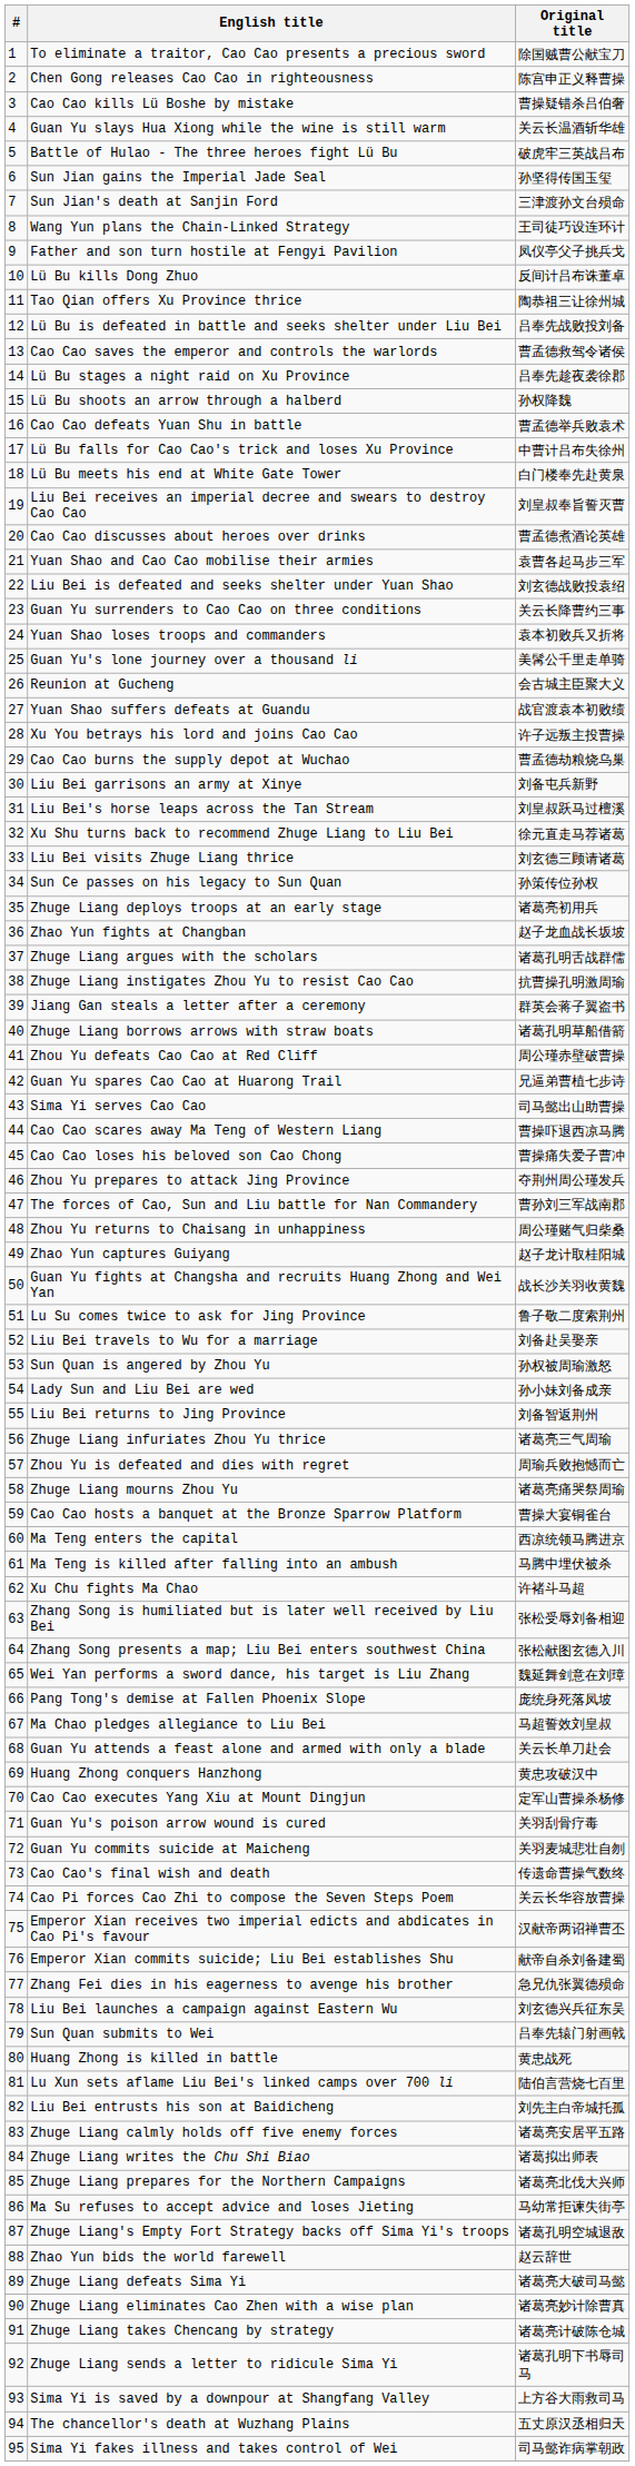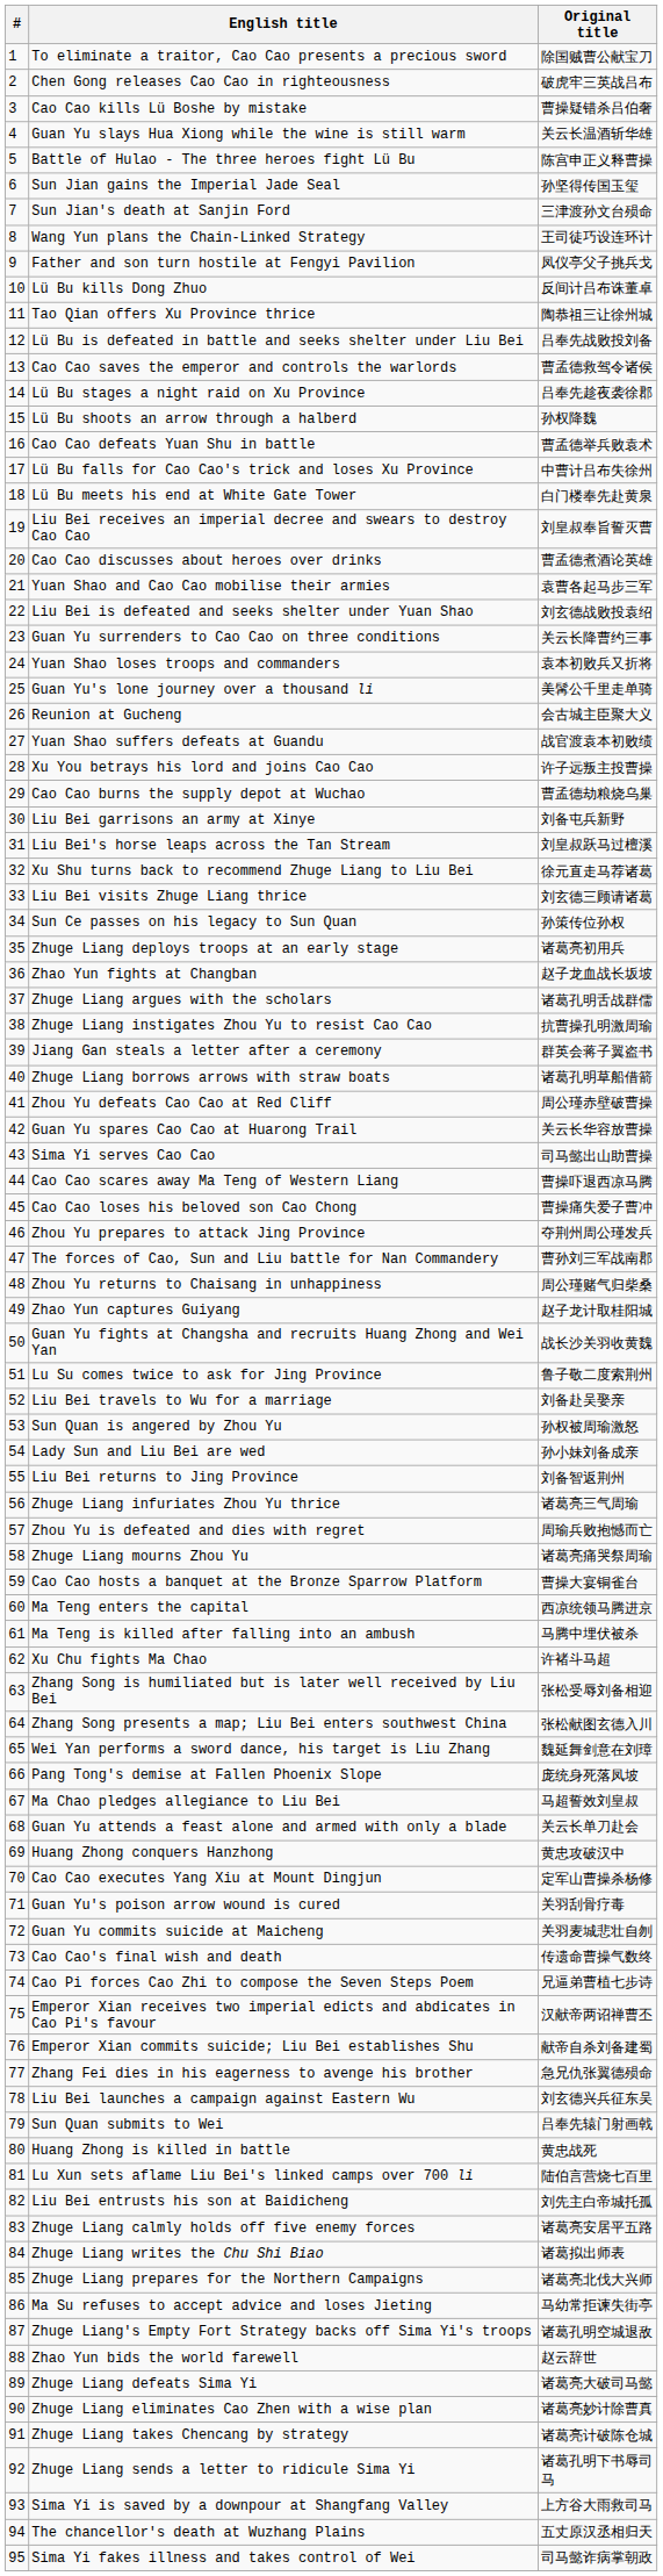Chen Gong releases Cao Cao in righteousness | Original title: 陈宫申正义释曹操 -> 破虎牢三英战吕布
Battle of Hulao - The three heroes fight Lü Bu | Original title: 破虎牢三英战吕布 -> 陈宫申正义释曹操
Guan Yu spares Cao Cao at Huarong Trail | Original title: 兄逼弟曹植七步诗 -> 关云长华容放曹操
Cao Pi forces Cao Zhi to compose the Seven Steps Poem | Original title: 关云长华容放曹操 -> 兄逼弟曹植七步诗
